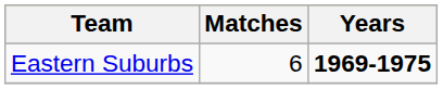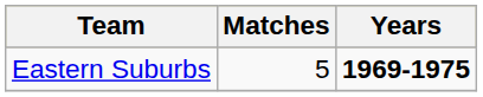Eastern Suburbs | Matches: 6 -> 5
